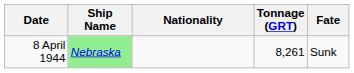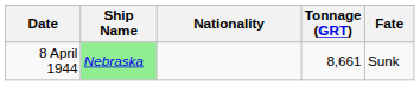8 April 1944 | Tonnage (GRT): 8,261 -> 8,661
